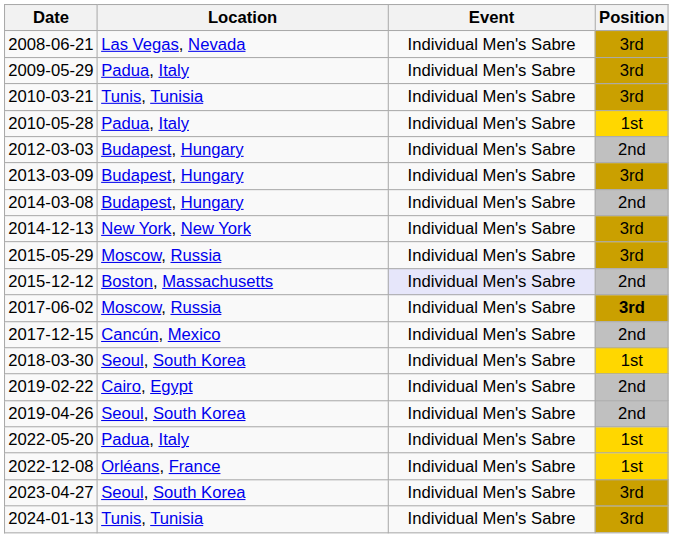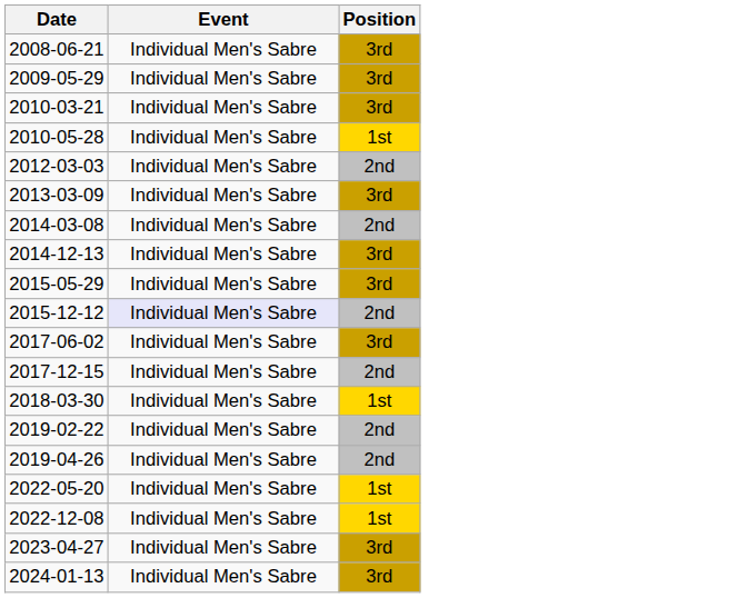- column: Location | Las Vegas, Nevada | Padua, Italy | Tunis, Tunisia | Padua, Italy | Budapest, Hungary | Budapest, Hungary | Budapest, Hungary | New York, New York | Moscow, Russia | Boston, Massachusetts | Moscow, Russia | Cancún, Mexico | Seoul, South Korea | Cairo, Egypt | Seoul, South Korea | Padua, Italy | Orléans, France | Seoul, South Korea | Tunis, Tunisia
2017-06-02 | Position: bold -> normal
